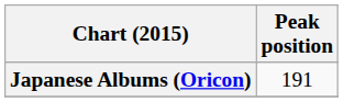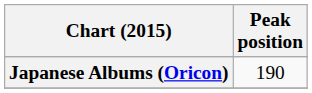Japanese Albums (Oricon) | Peak position: 191 -> 190
